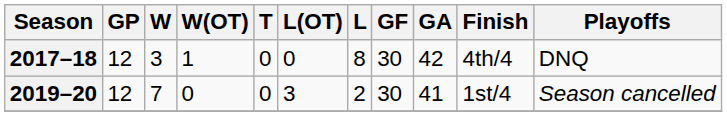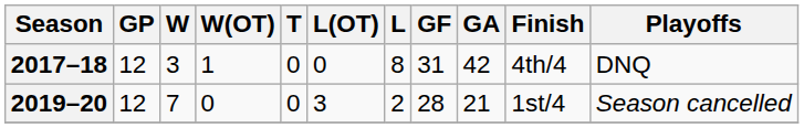2017–18 | GF: 30 -> 31
2019–20 | GF: 30 -> 28
2019–20 | GA: 41 -> 21
